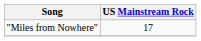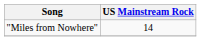"Miles from Nowhere" | US Mainstream Rock: 17 -> 14
